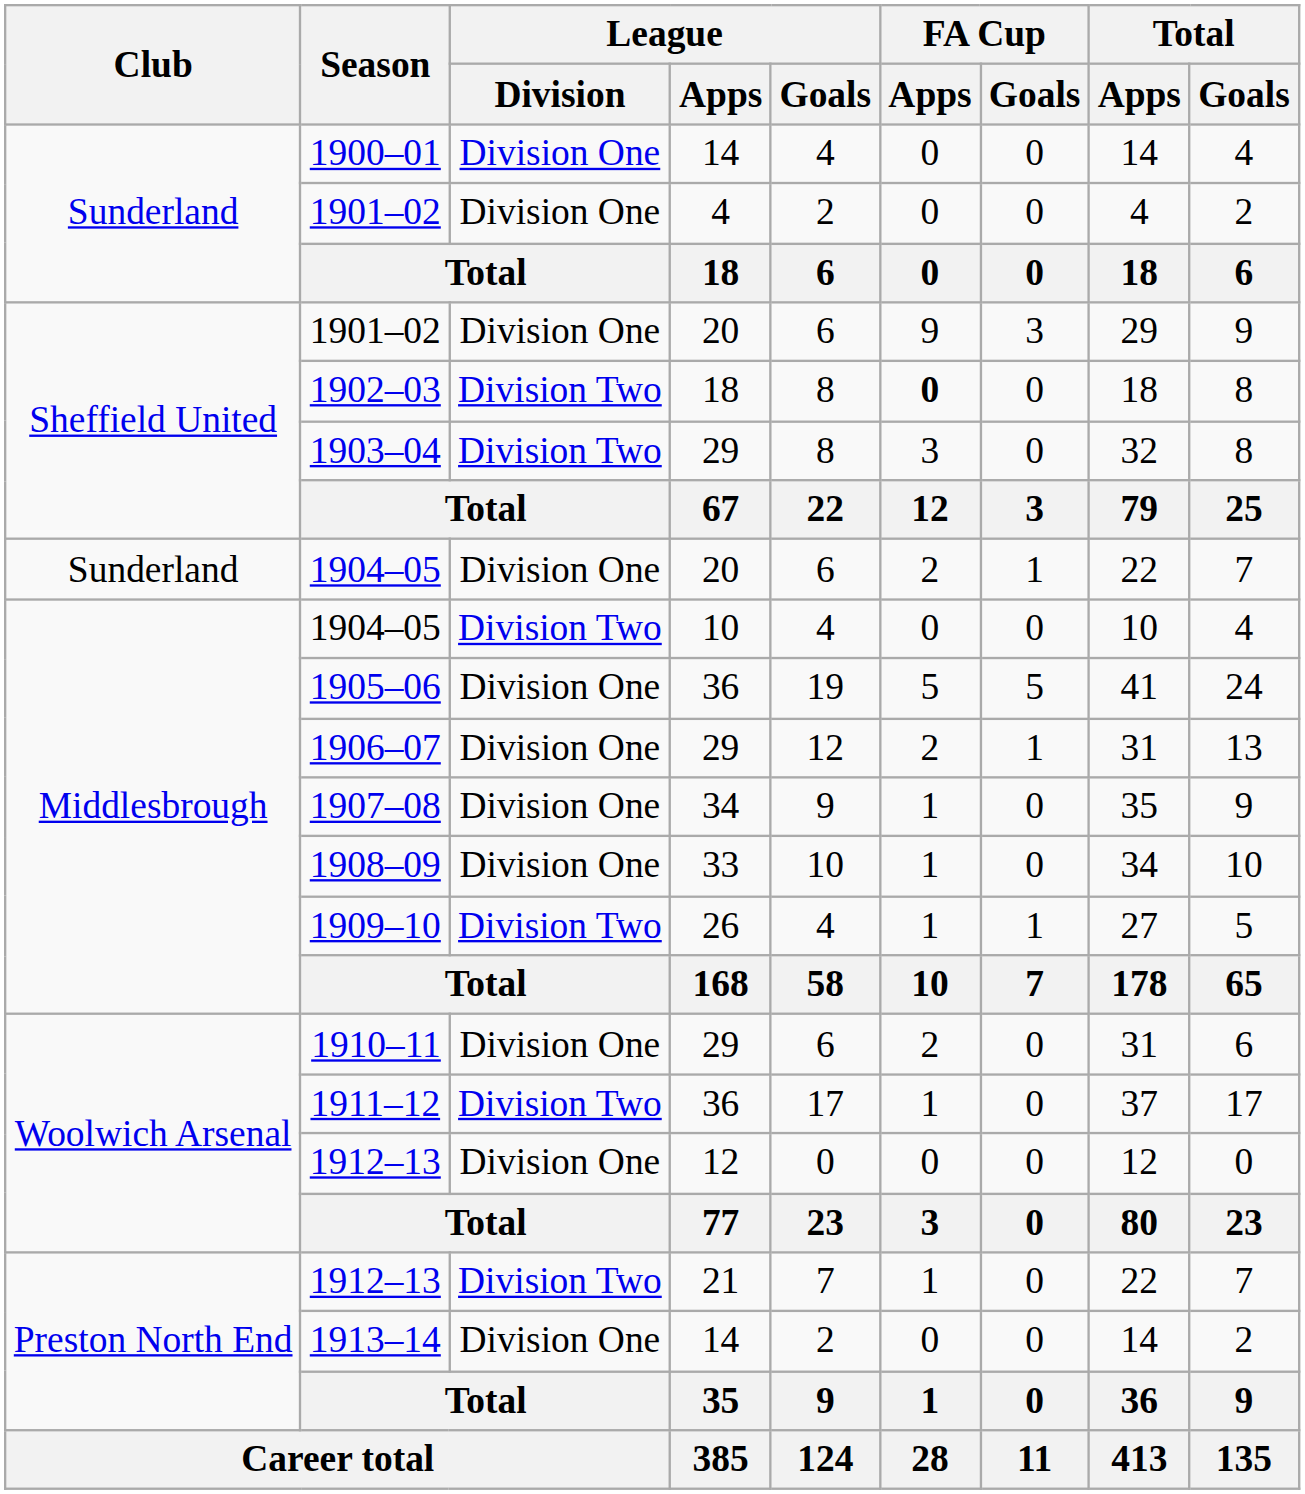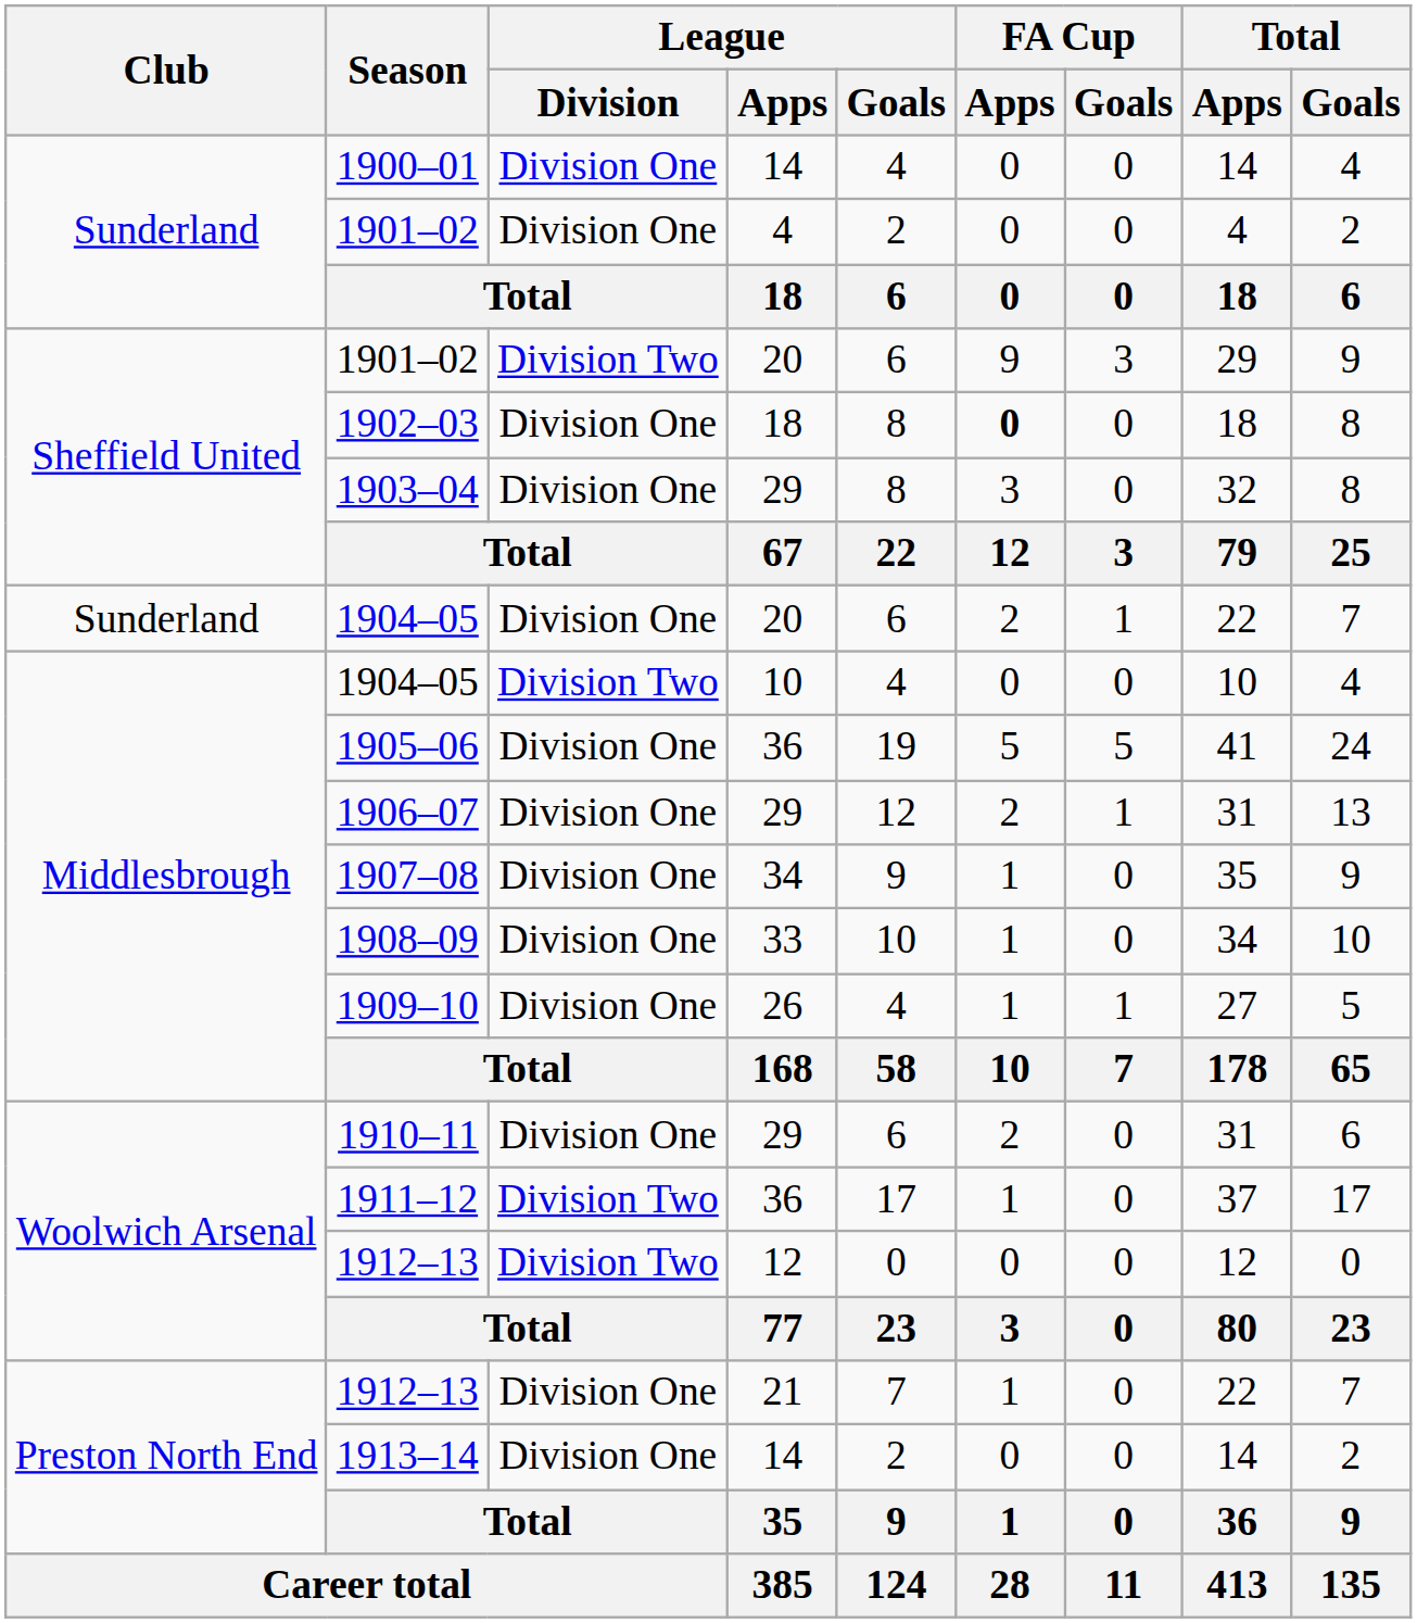1901–02 / 20 | League / Division: Division One -> Division Two
1902–03 | League / Division: Division Two -> Division One
1903–04 | League / Division: Division Two -> Division One
1909–10 | League / Division: Division Two -> Division One
1912–13 / 12 | League / Division: Division One -> Division Two
1912–13 / 21 | League / Division: Division Two -> Division One
